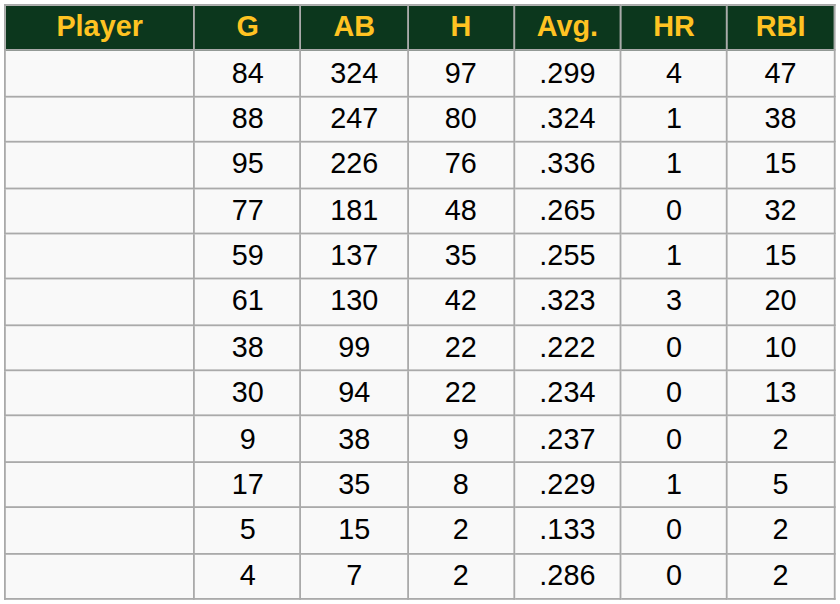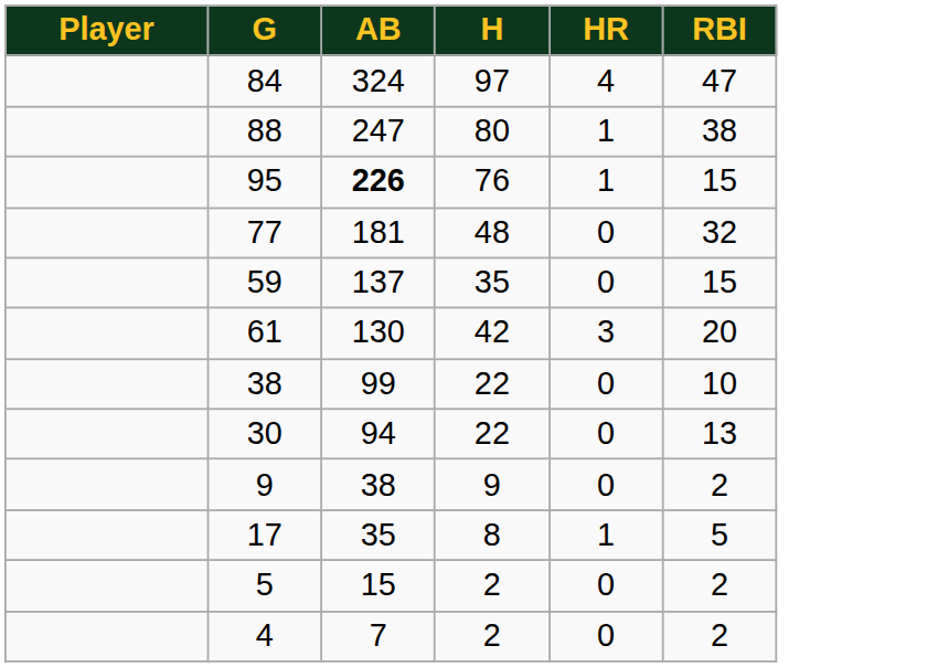- column: Avg. | .299 | .324 | .336 | .265 | .255 | .323 | .222 | .234 | .237 | .229 | .133 | .286
95 | AB: normal -> bold
59 | HR: 1 -> 0
